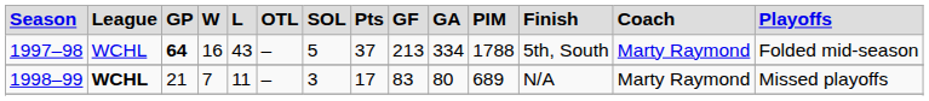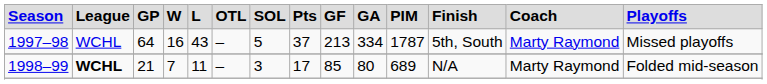1997–98 | column 3: bold -> normal
1997–98 | column 11: 1788 -> 1787
1997–98 | column 14: Folded mid-season -> Missed playoffs
1998–99 | column 9: 83 -> 85
1998–99 | column 14: Missed playoffs -> Folded mid-season
